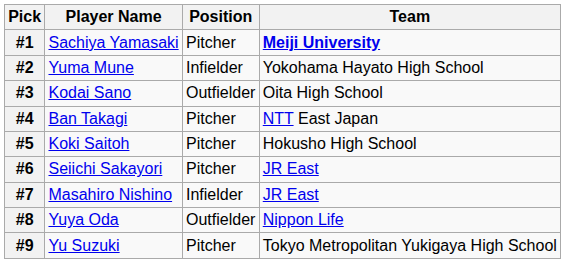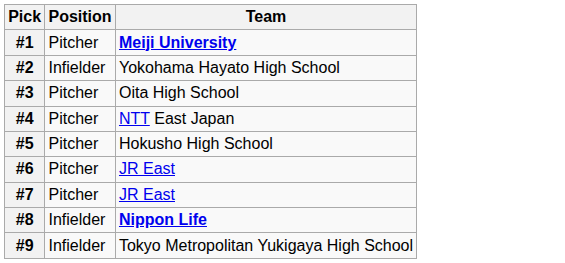- column: Player Name | Sachiya Yamasaki | Yuma Mune | Kodai Sano | Ban Takagi | Koki Saitoh | Seiichi Sakayori | Masahiro Nishino | Yuya Oda | Yu Suzuki
#3 | Position: Outfielder -> Pitcher
#7 | Position: Infielder -> Pitcher
#8 | Position: Outfielder -> Infielder
#8 | Team: normal -> bold
#9 | Position: Pitcher -> Infielder
